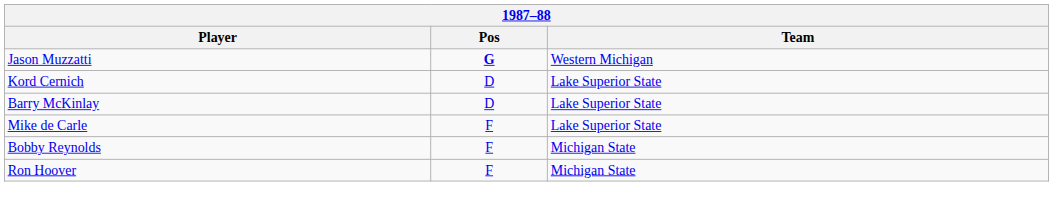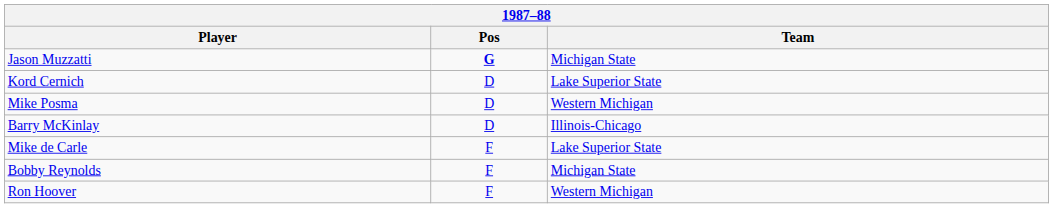Jason Muzzatti | Team: Western Michigan -> Michigan State
+ row: Mike Posma | D | Western Michigan
Barry McKinlay | Team: Lake Superior State -> Illinois-Chicago
Ron Hoover | Team: Michigan State -> Western Michigan
